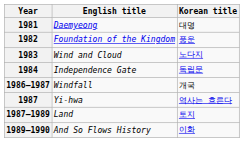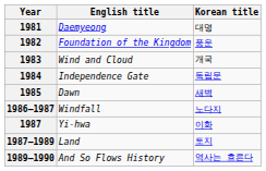1983 | Korean title: 노다지 -> 개국
+ row: 1985 | Dawn | 새벽
1986–1987 | Korean title: 개국 -> 노다지
1987 | Korean title: 역사는 흐른다 -> 이화
1989–1990 | Korean title: 이화 -> 역사는 흐른다
